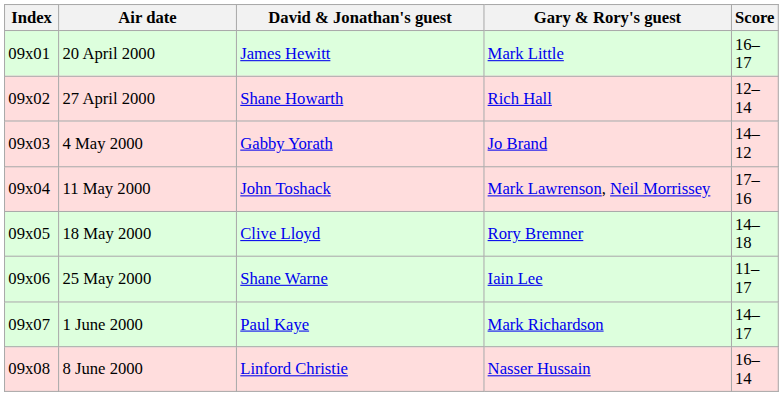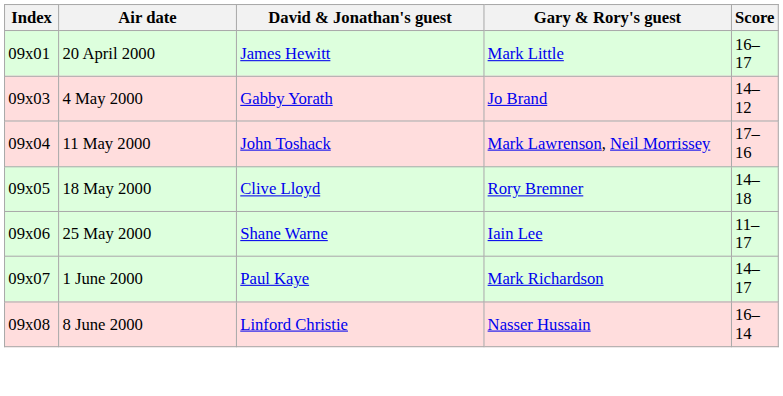- row: 09x02 | 27 April 2000 | Shane Howarth | Rich Hall | 12–14
